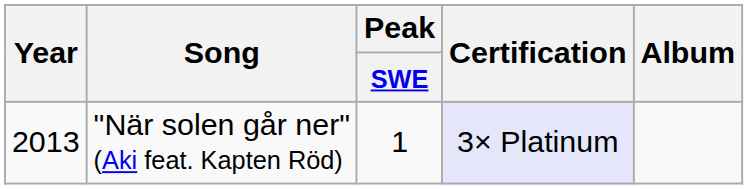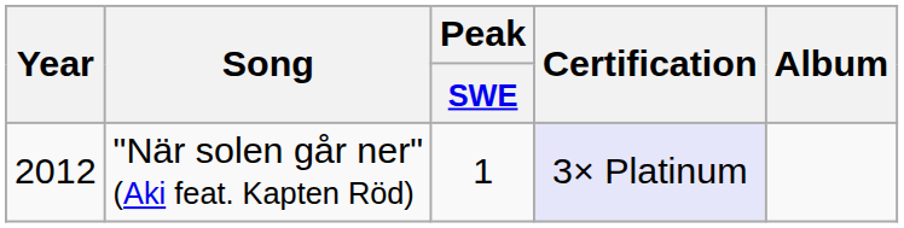"När solen går ner" (Aki feat. Kapten Röd) | Year: 2013 -> 2012
